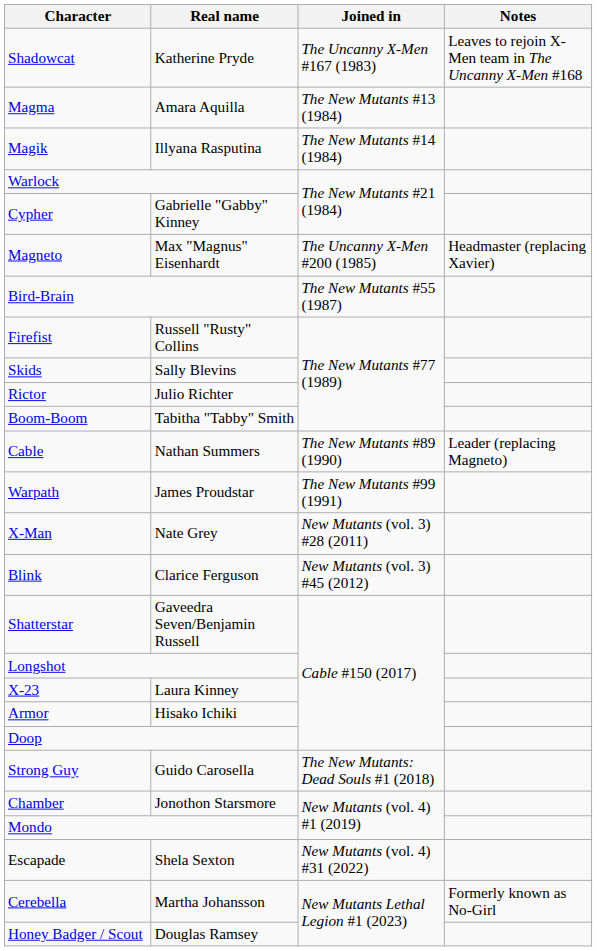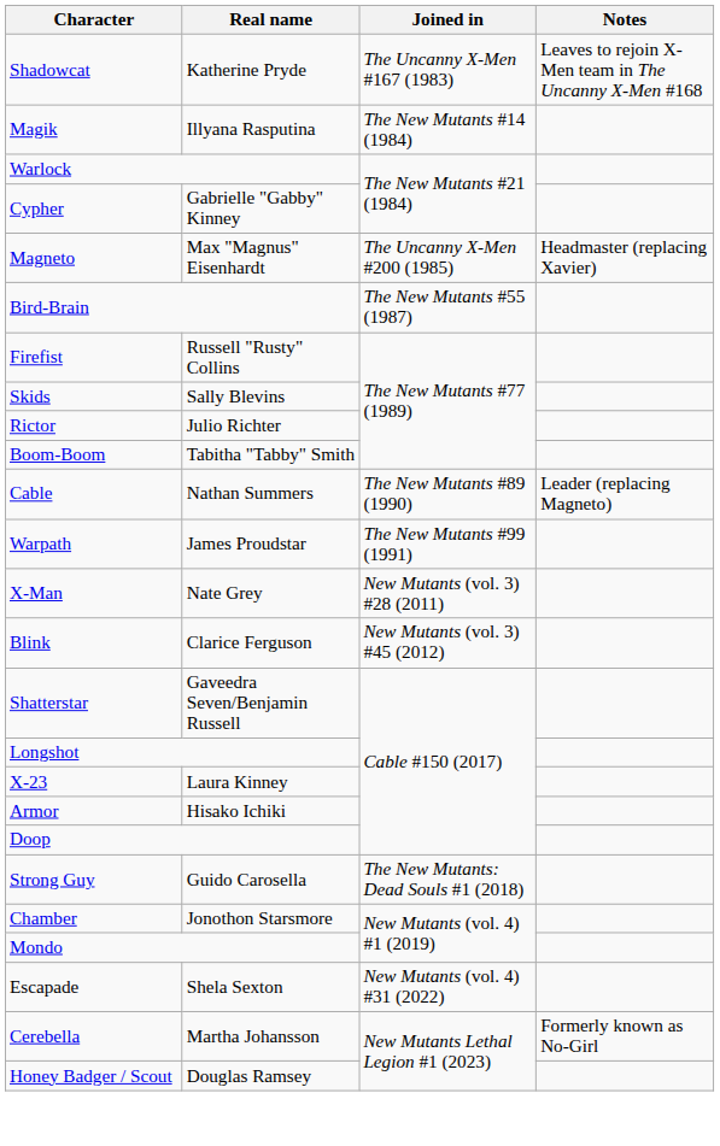- row: Magma | Amara Aquilla | The New Mutants #13 (1984)
